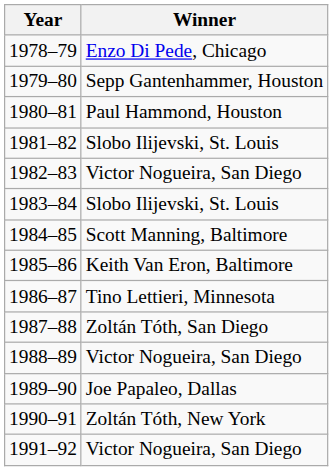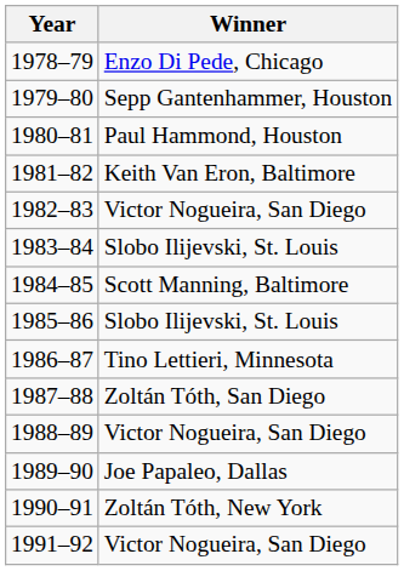1981–82 | Winner: Slobo Ilijevski, St. Louis -> Keith Van Eron, Baltimore
1985–86 | Winner: Keith Van Eron, Baltimore -> Slobo Ilijevski, St. Louis
